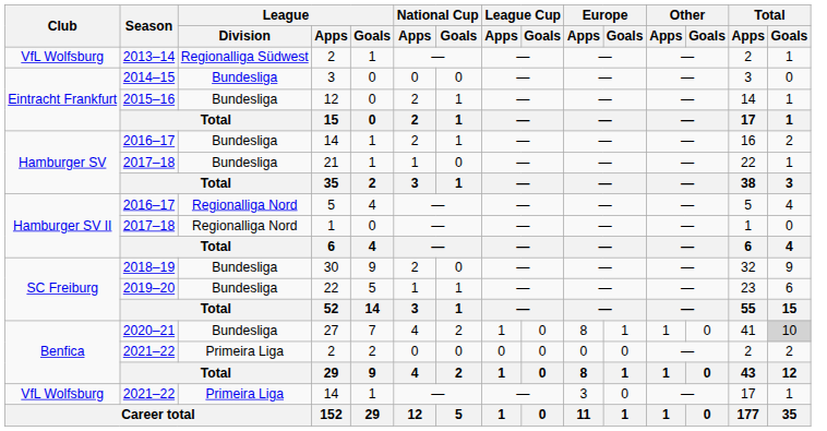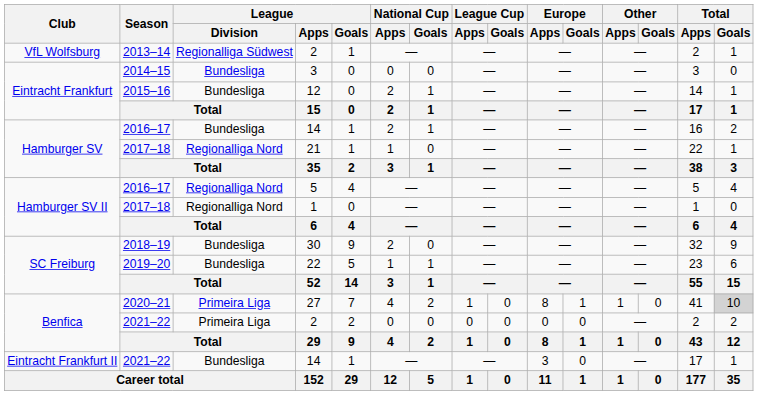21 | League / Division: Bundesliga -> Regionalliga Nord
27 | League / Division: Bundesliga -> Primeira Liga
2021–22 / 14 | Club: VfL Wolfsburg -> Eintracht Frankfurt II
2021–22 / 14 | League / Division: Primeira Liga -> Bundesliga
